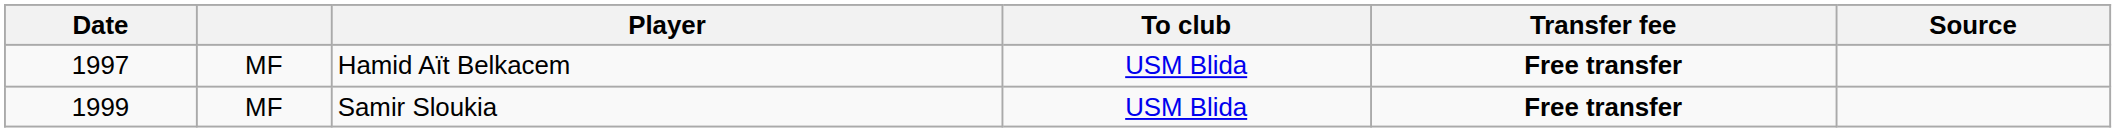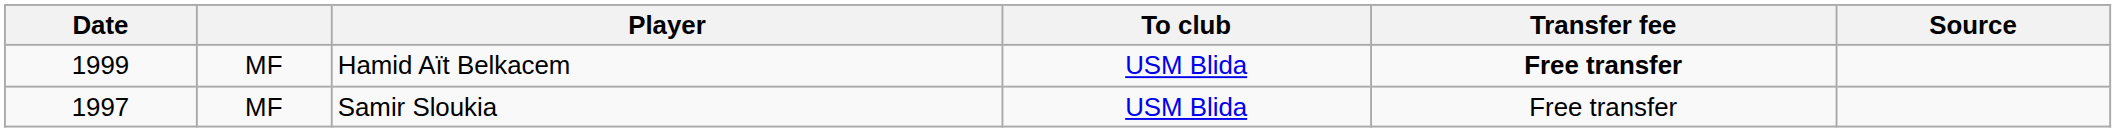Hamid Aït Belkacem | Date: 1997 -> 1999
Samir Sloukia | Date: 1999 -> 1997
Samir Sloukia | Transfer fee: bold -> normal
